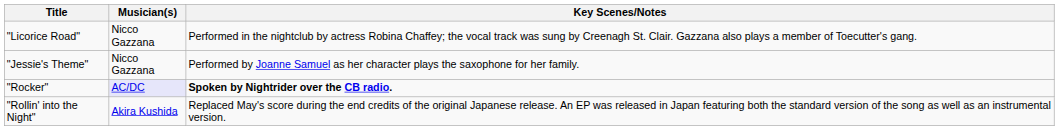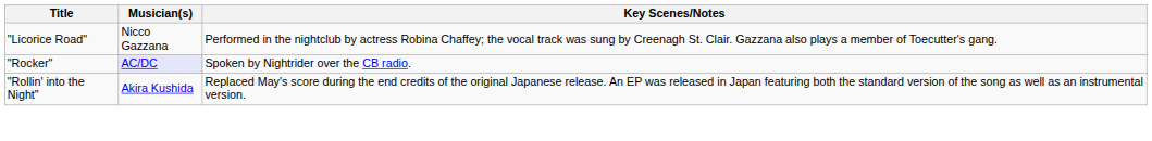- row: "Jessie's Theme" | Nicco Gazzana | Performed by Joanne Samuel as her character plays the saxophone for her family.
"Rocker" | Key Scenes/Notes: bold -> normal
